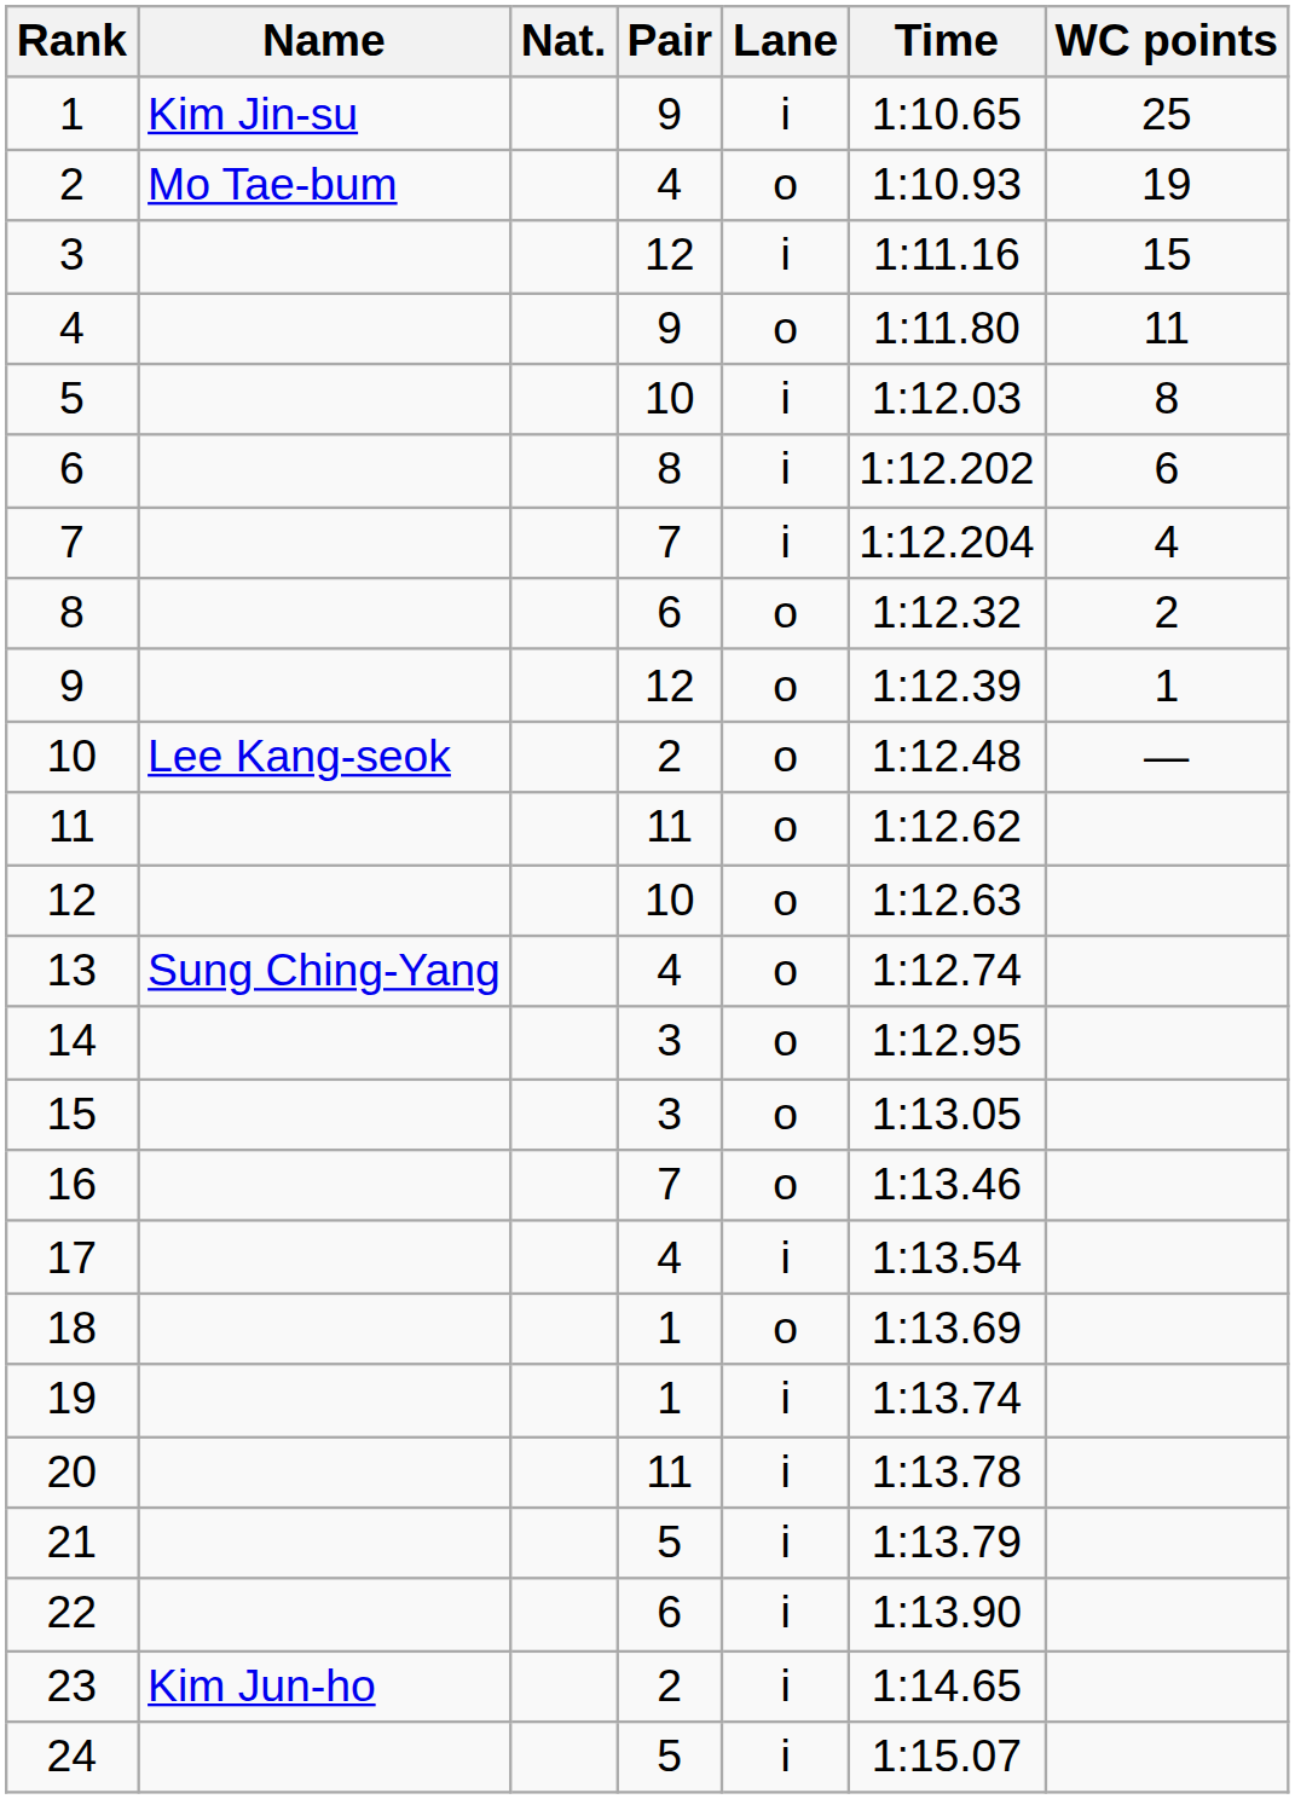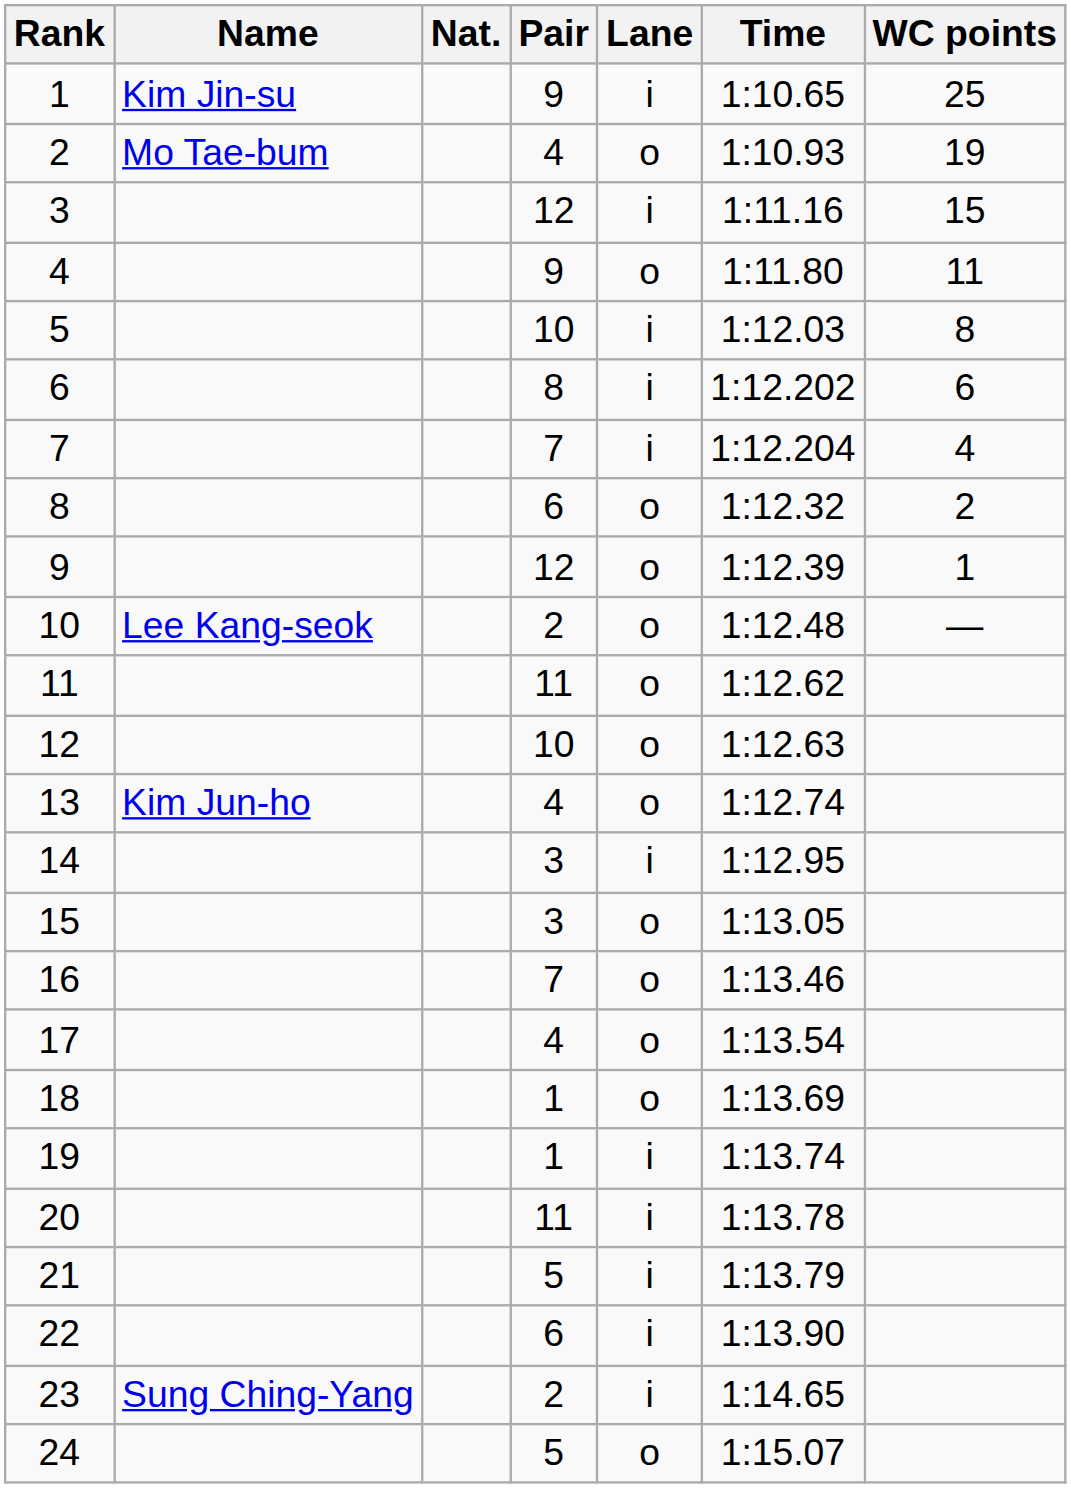13 | Name: Sung Ching-Yang -> Kim Jun-ho
14 | Lane: o -> i
17 | Lane: i -> o
23 | Name: Kim Jun-ho -> Sung Ching-Yang
24 | Lane: i -> o
